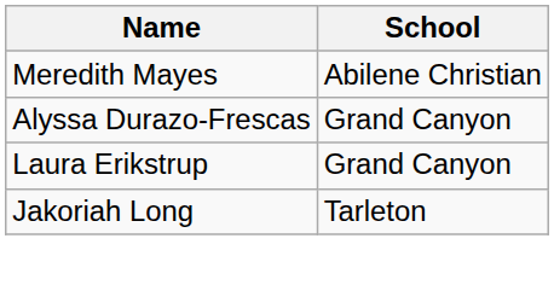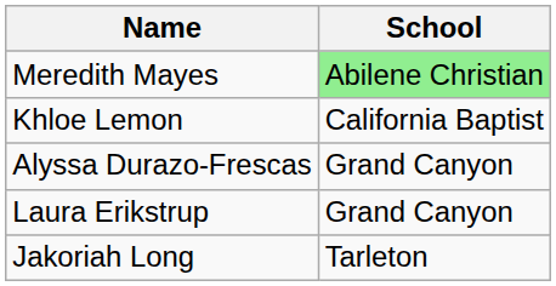Meredith Mayes | School: no background -> lightgreen background
+ row: Khloe Lemon | California Baptist
